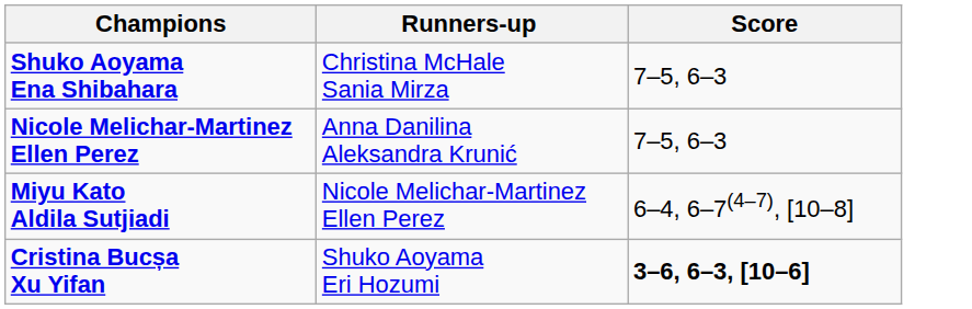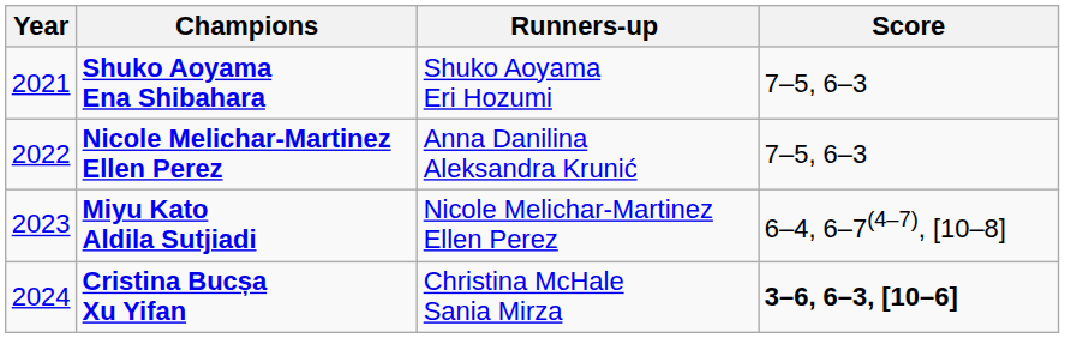+ column: Year | 2021 | 2022 | 2023 | 2024
Shuko Aoyama Ena Shibahara | Runners-up: Christina McHale Sania Mirza -> Shuko Aoyama Eri Hozumi
Cristina Bucșa Xu Yifan | Runners-up: Shuko Aoyama Eri Hozumi -> Christina McHale Sania Mirza
